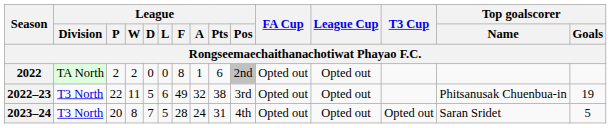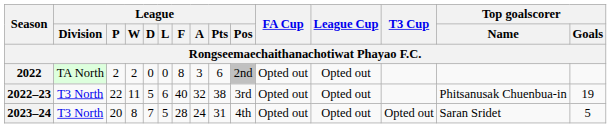2022 | League / A: 1 -> 3
2022–23 | League / F: 49 -> 40
